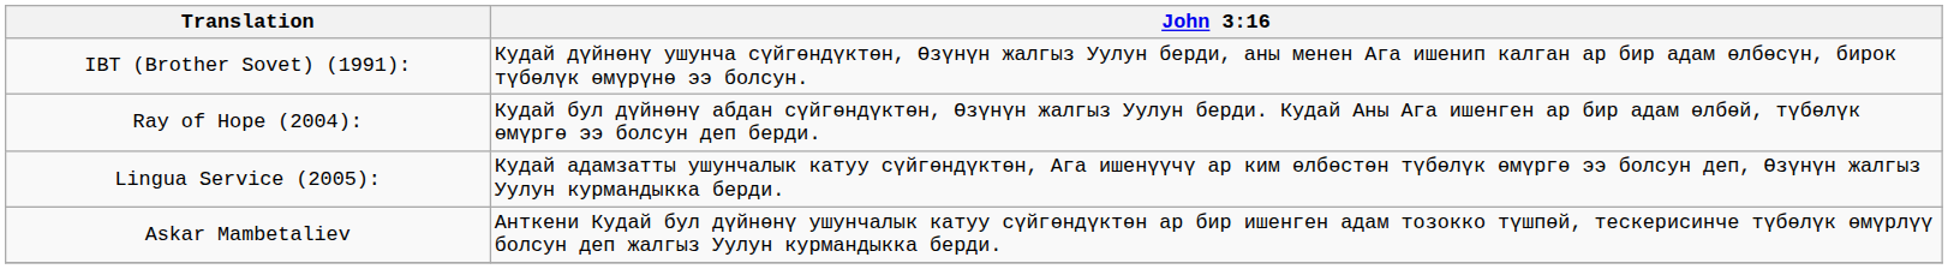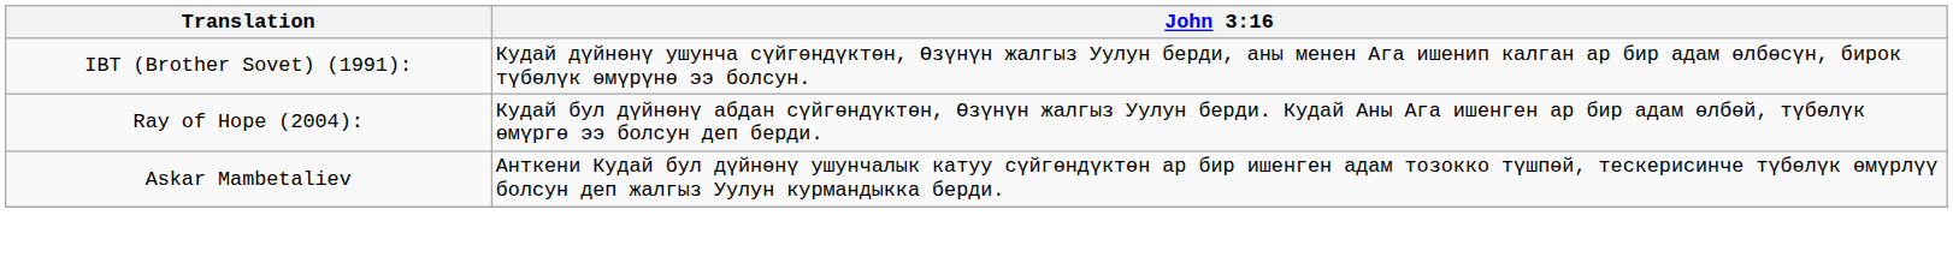- row: Lingua Service (2005): | Кудай адамзатты ушунчалык катуу сүйгөндүктөн, Ага ишенүүчү ар ким өлбөстөн түбөлүк өмүргө ээ болсун деп, Өзүнүн жалгыз Уулун курмандыкка берди.
